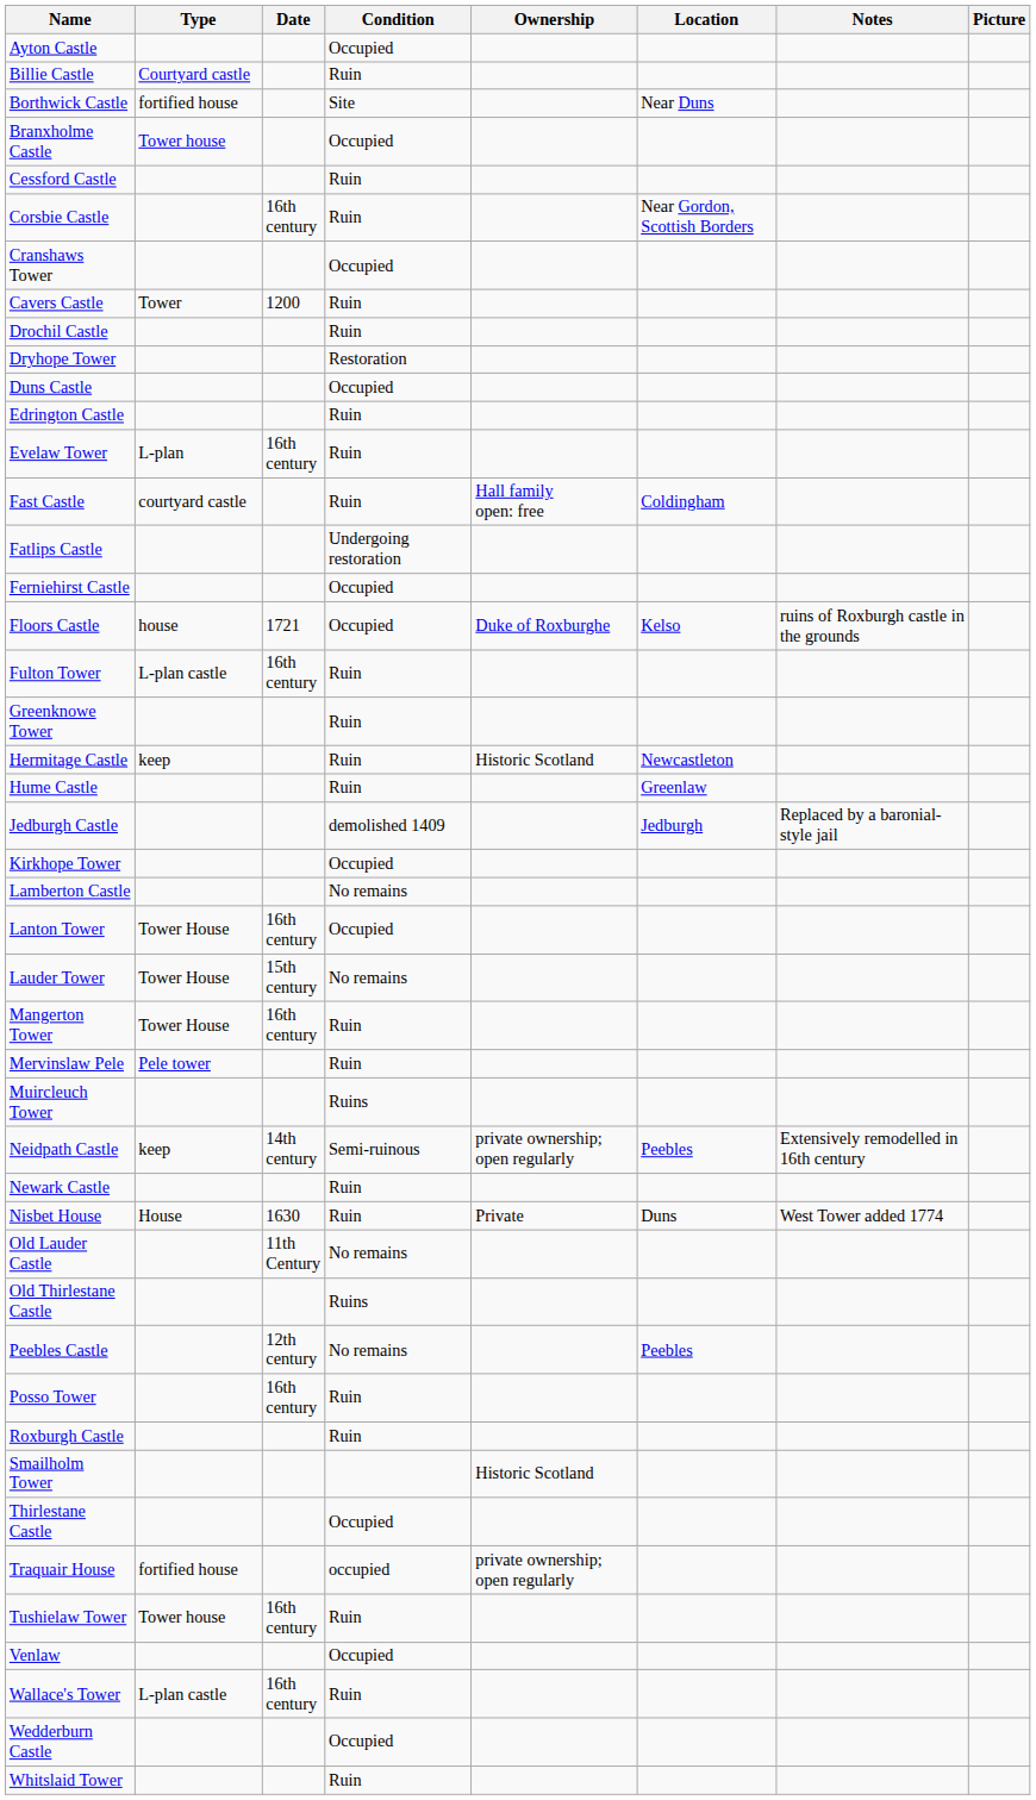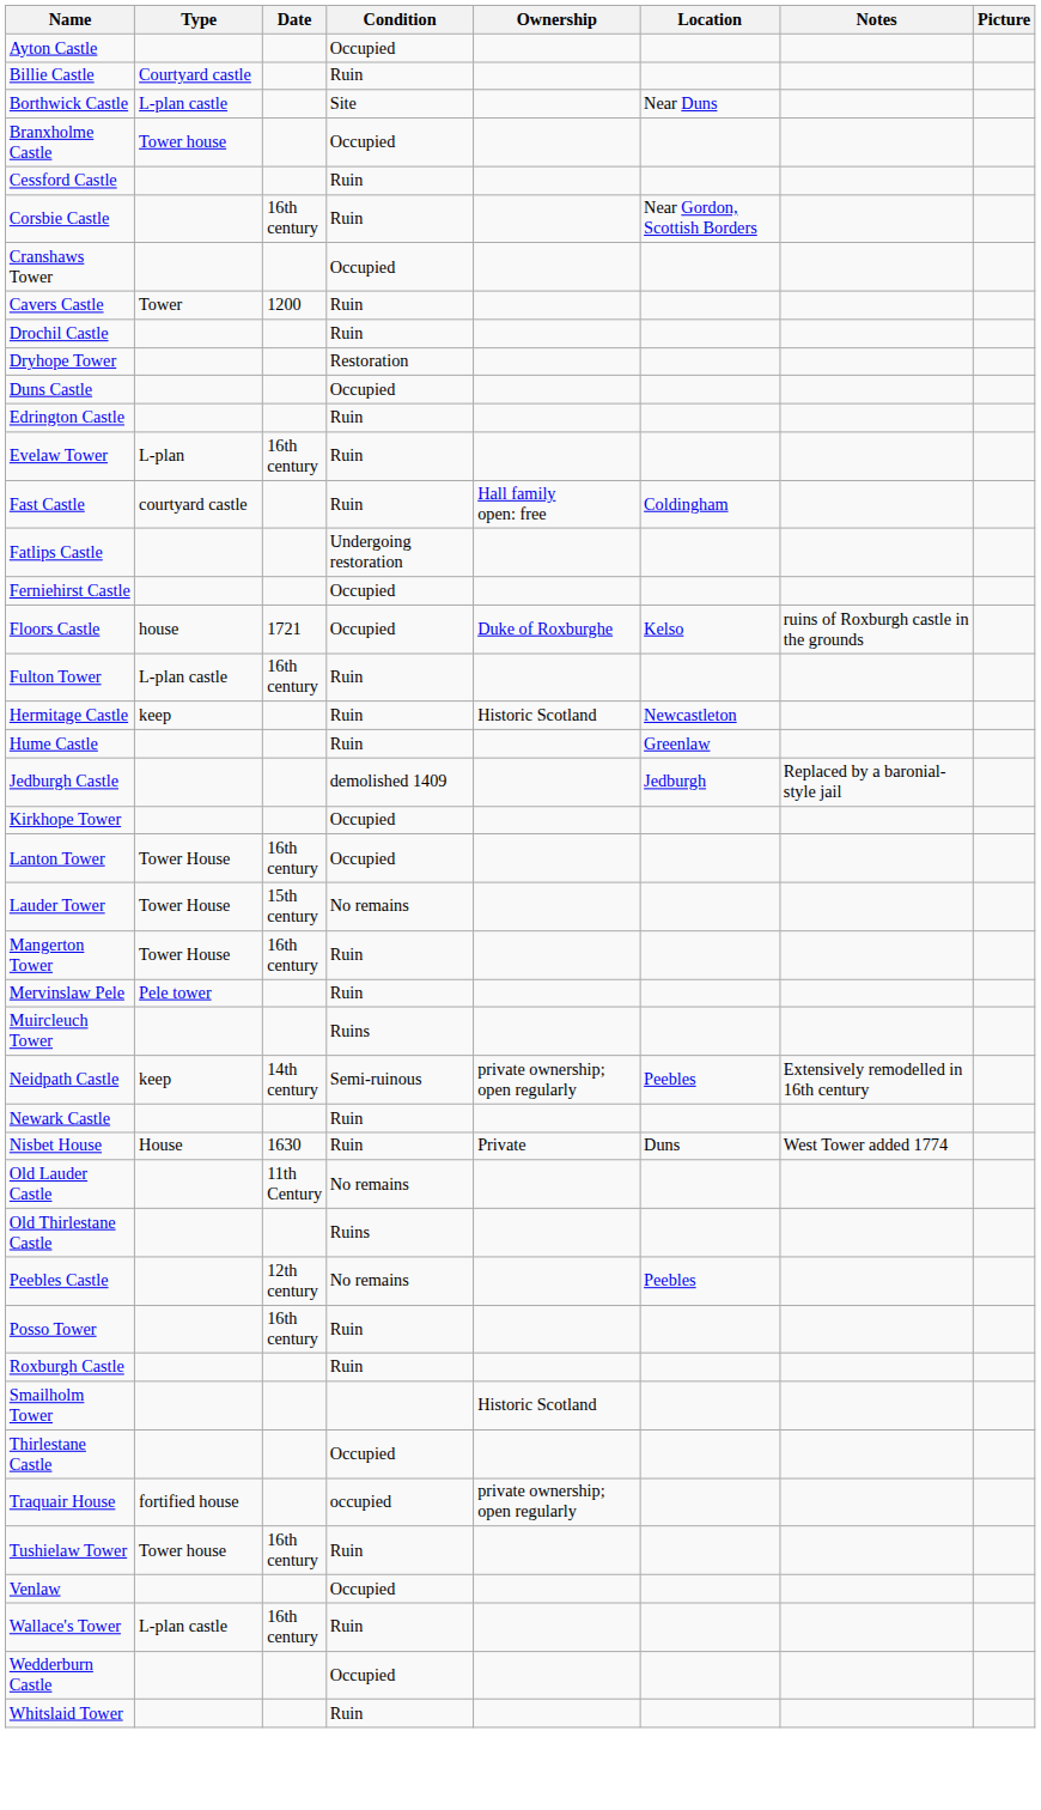Borthwick Castle | Type: fortified house -> L-plan castle
- row: Greenknowe Tower | Ruin
- row: Lamberton Castle | No remains
